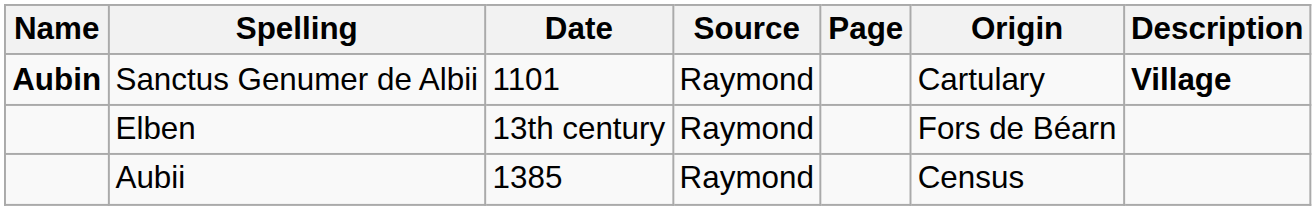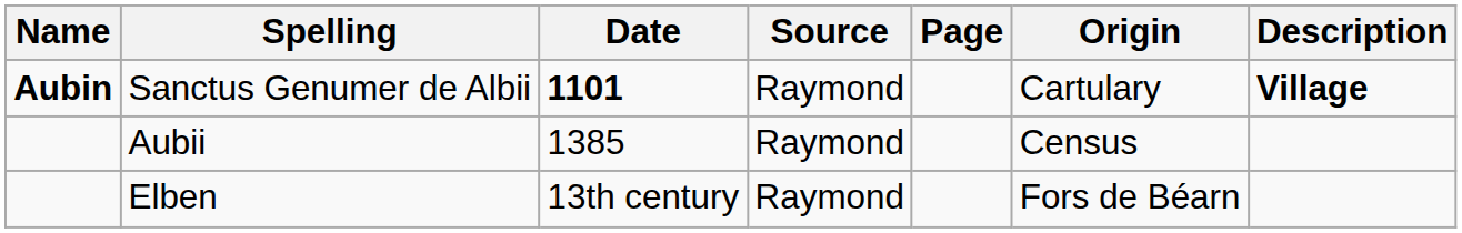Sanctus Genumer de Albii | Date: normal -> bold
rows swapped: Elben <-> Aubii
